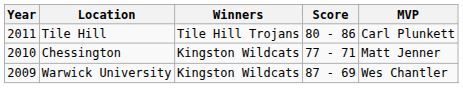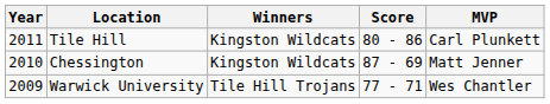Tile Hill | Winners: Tile Hill Trojans -> Kingston Wildcats
Chessington | Score: 77 - 71 -> 87 - 69
Warwick University | Winners: Kingston Wildcats -> Tile Hill Trojans
Warwick University | Score: 87 - 69 -> 77 - 71
